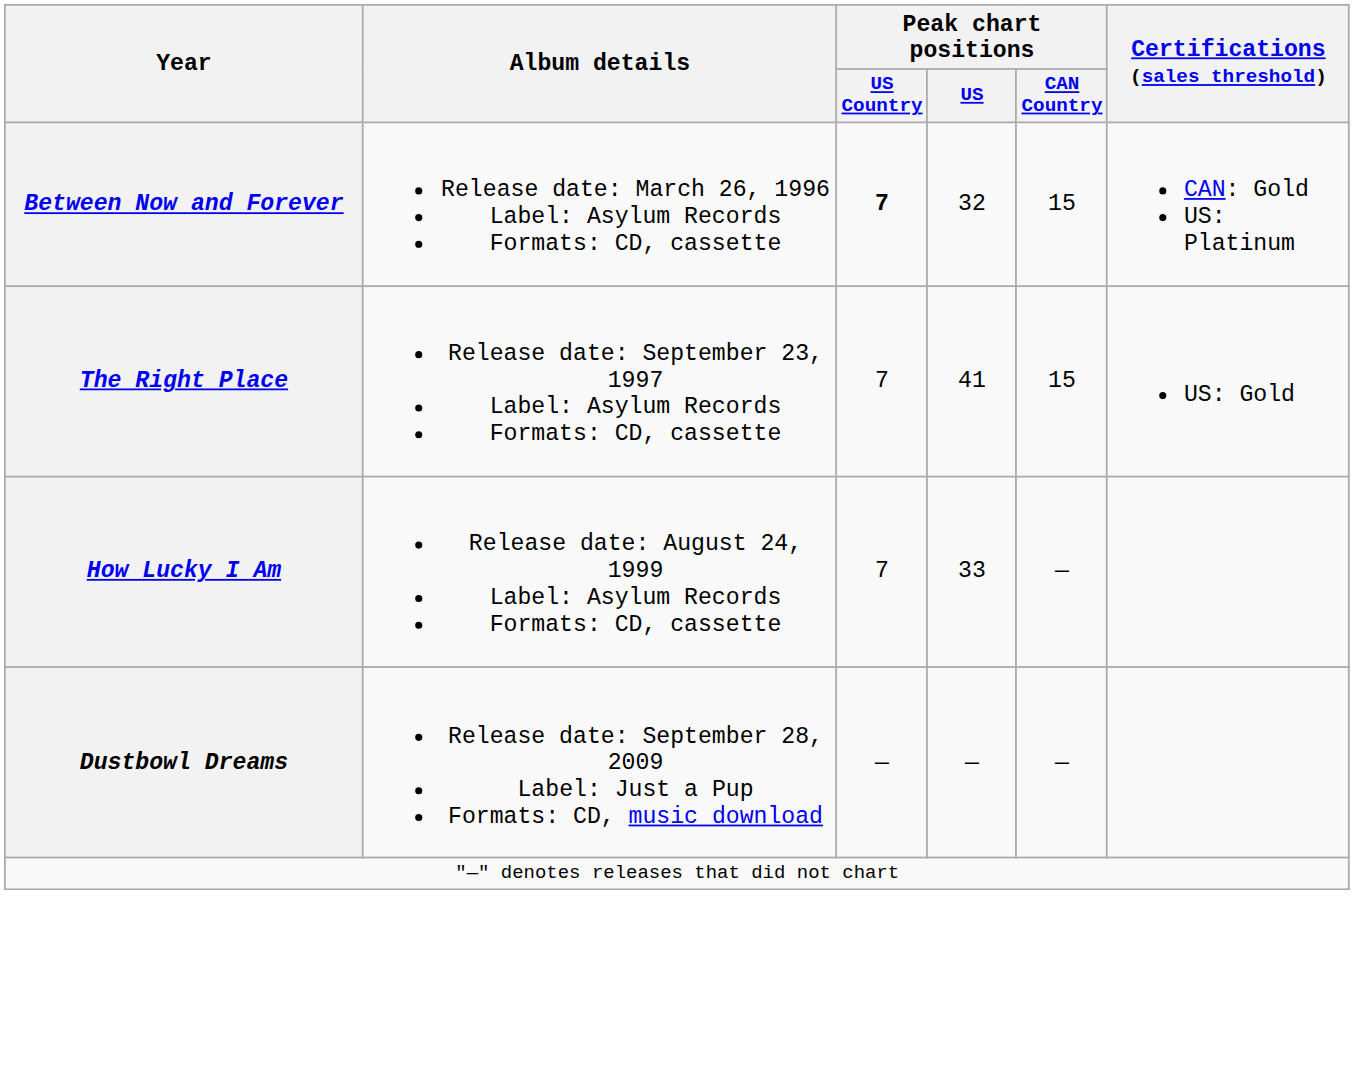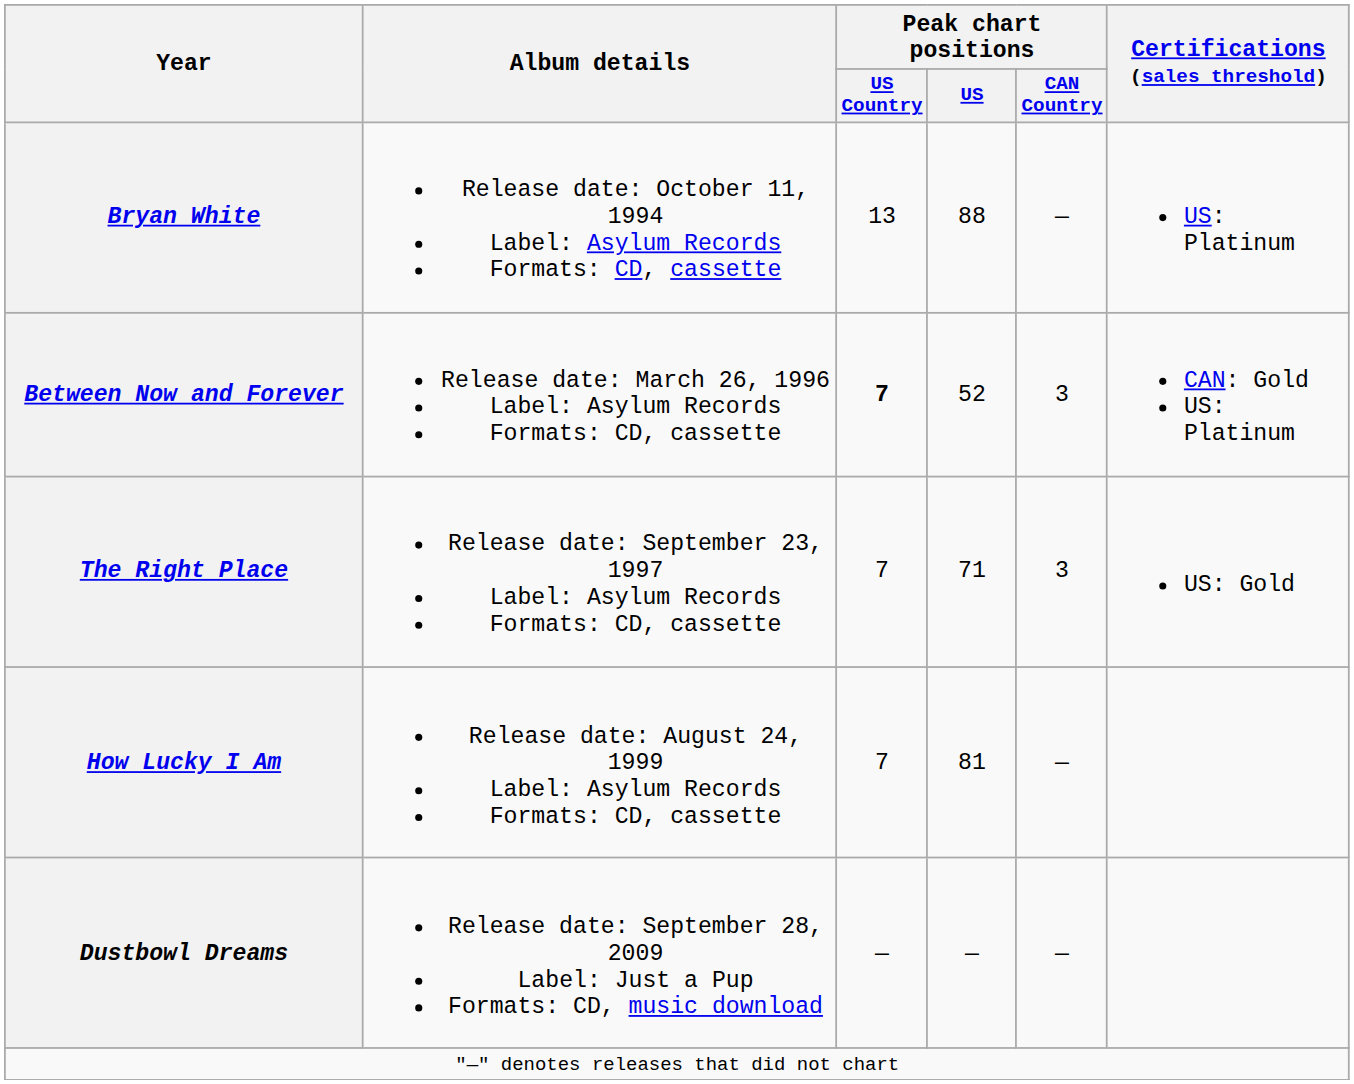+ row: Bryan White | Release date: October 11, 1994 Label: Asylum Records Formats: CD, cassette | 13 | 88 | — | US: Platinum
Between Now and Forever | Peak chart positions / US: 32 -> 52
Between Now and Forever | Peak chart positions / CAN Country: 15 -> 3
The Right Place | Peak chart positions / US: 41 -> 71
The Right Place | Peak chart positions / CAN Country: 15 -> 3
How Lucky I Am | Peak chart positions / US: 33 -> 81
